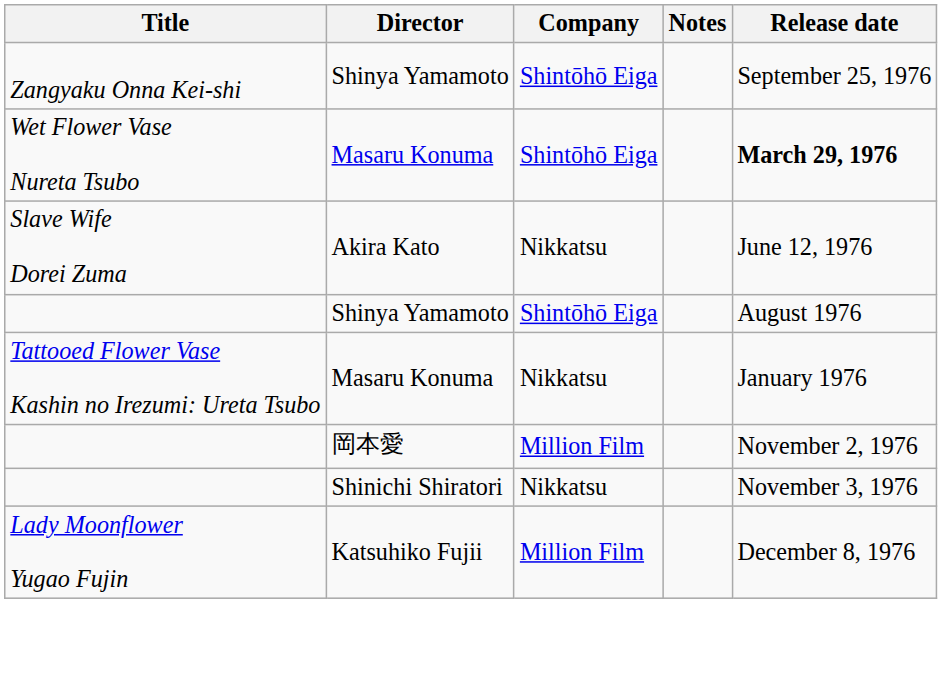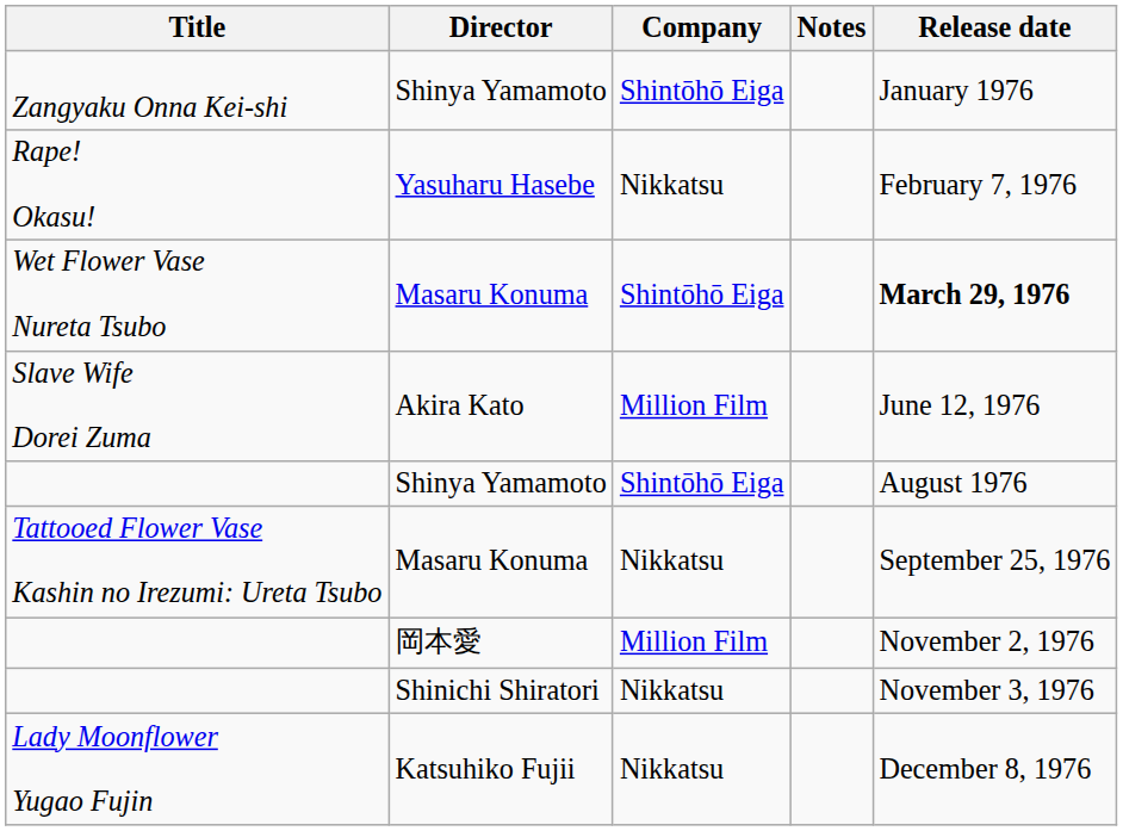Zangyaku Onna Kei-shi | Release date: September 25, 1976 -> January 1976
+ row: Rape! Okasu! | Yasuharu Hasebe | Nikkatsu | February 7, 1976
Slave Wife Dorei Zuma | Company: Nikkatsu -> Million Film
Tattooed Flower Vase Kashin no Irezumi: Ureta Tsubo | Release date: January 1976 -> September 25, 1976
Lady Moonflower Yugao Fujin | Company: Million Film -> Nikkatsu
